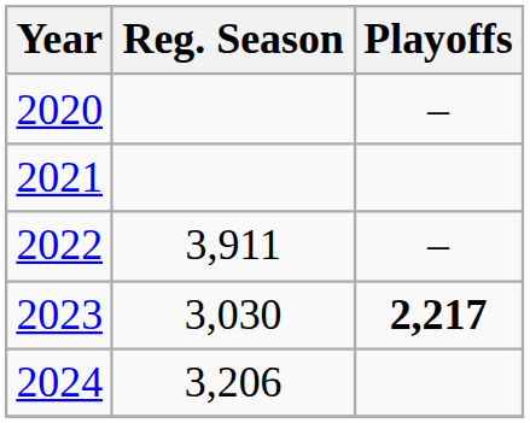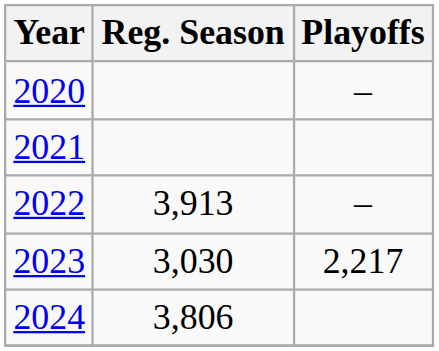2022 | Reg. Season: 3,911 -> 3,913
2023 | Playoffs: bold -> normal
2024 | Reg. Season: 3,206 -> 3,806
